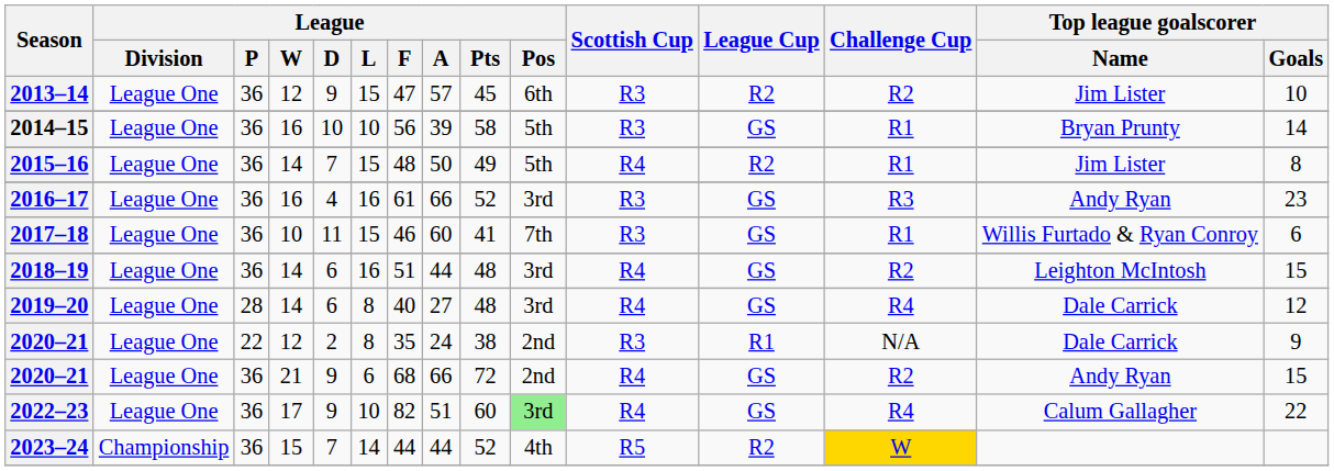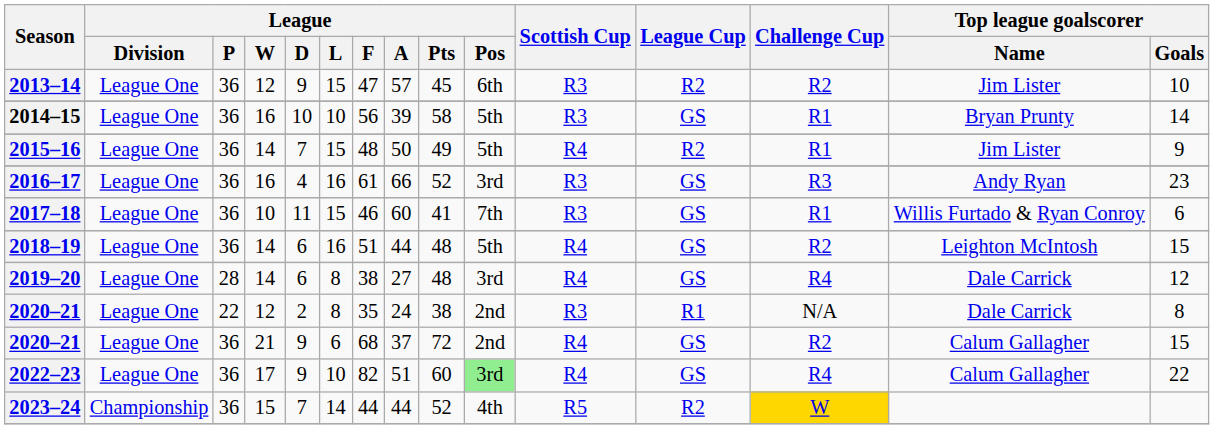2015–16 | Top league goalscorer / Goals: 8 -> 9
2018–19 | League / Pos: 3rd -> 5th
2019–20 | League / F: 40 -> 38
2020–21 / 12 | Top league goalscorer / Goals: 9 -> 8
2020–21 / 21 | League / A: 66 -> 37
2020–21 / 21 | Top league goalscorer / Name: Andy Ryan -> Calum Gallagher
